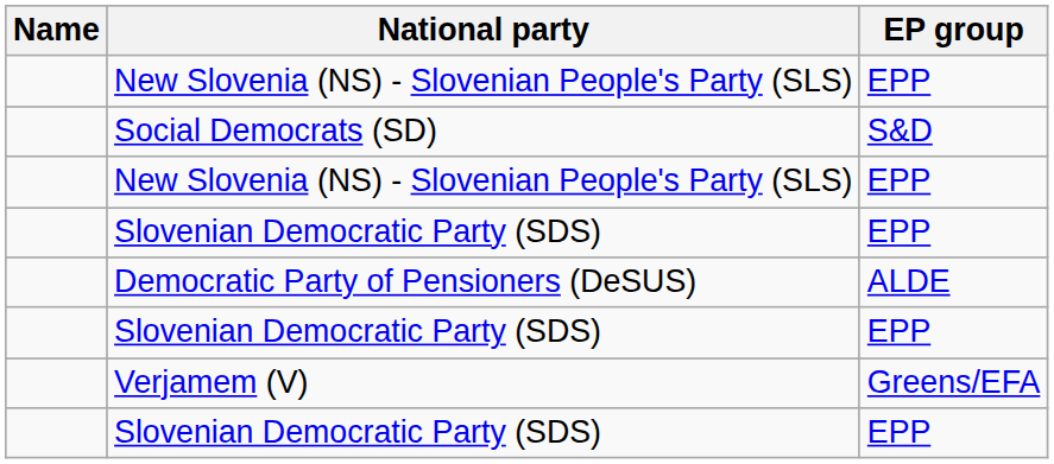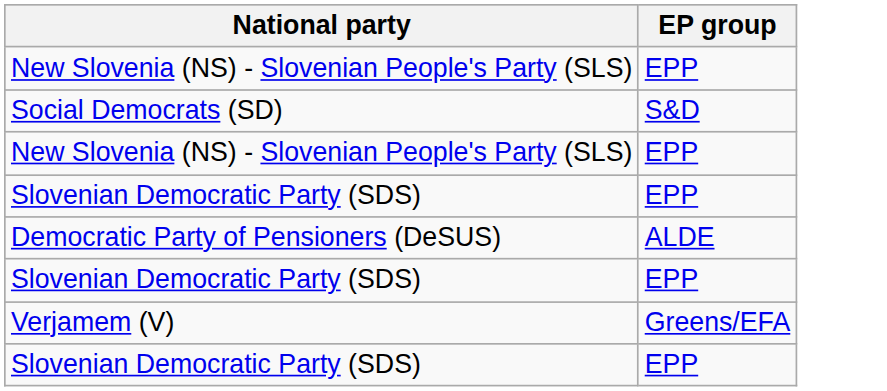- column: Name
